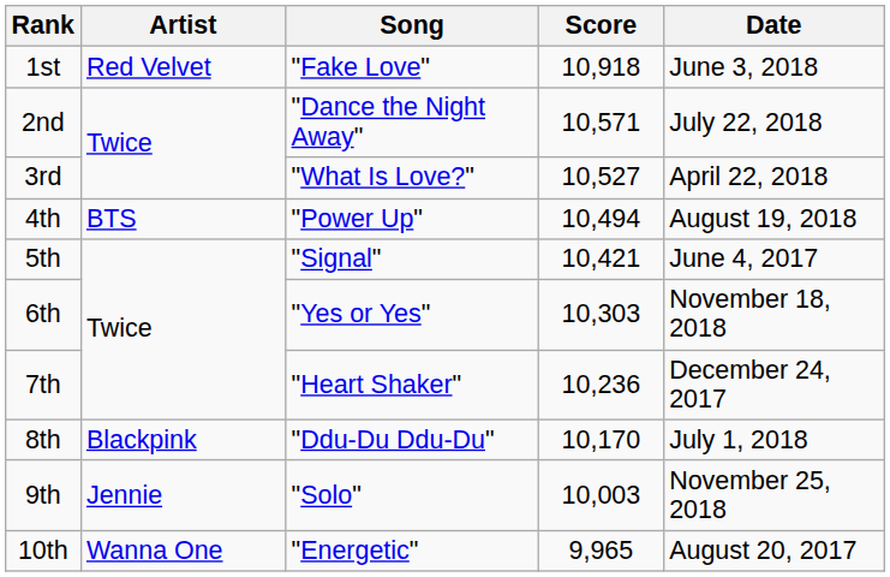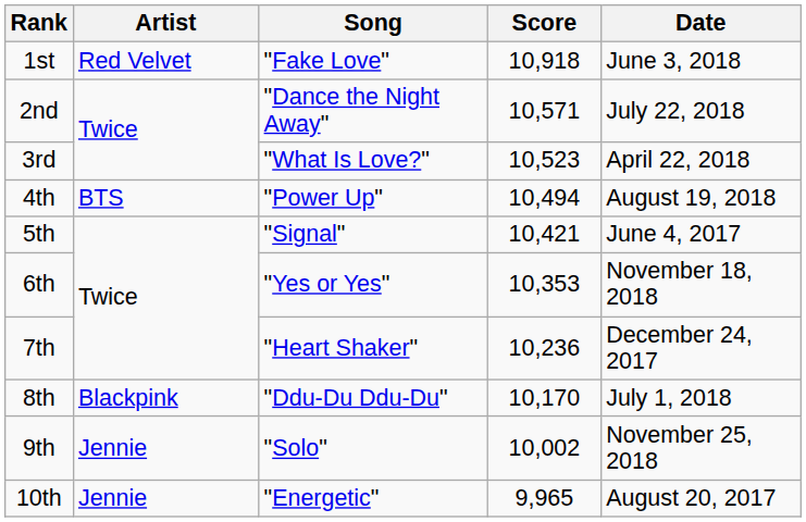3rd | Score: 10,527 -> 10,523
6th | Score: 10,303 -> 10,353
9th | Score: 10,003 -> 10,002
10th | Artist: Wanna One -> Jennie
